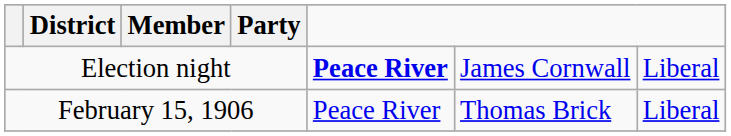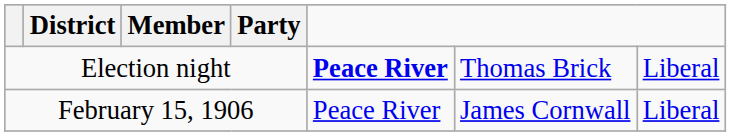Election night | column 6: James Cornwall -> Thomas Brick
February 15, 1906 | column 6: Thomas Brick -> James Cornwall
